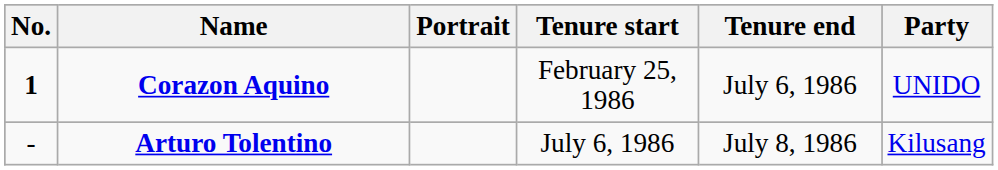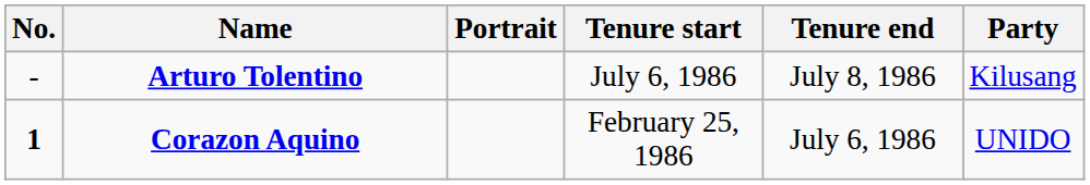rows swapped: Corazon Aquino <-> Arturo Tolentino
